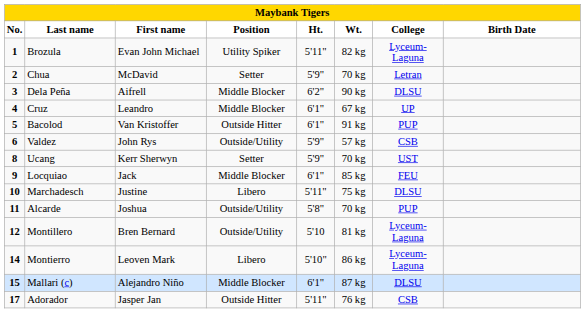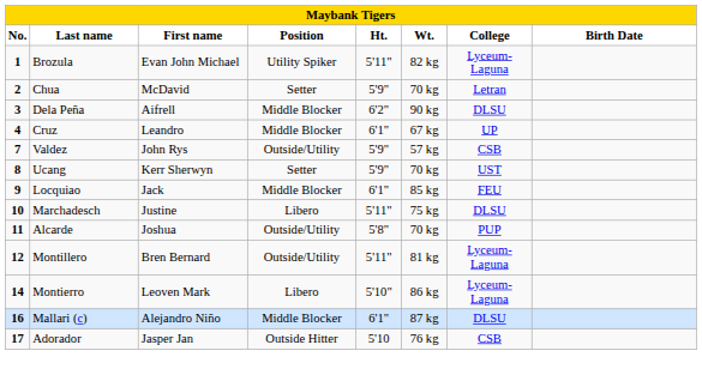- row: 5 | Bacolod | Van Kristoffer | Outside Hitter | 6'1" | 91 kg | PUP
Valdez | No.: 6 -> 7
Montillero | Ht.: 5'10 -> 5'11"
Mallari (c) | No.: 15 -> 16
Adorador | Ht.: 5'11" -> 5'10
